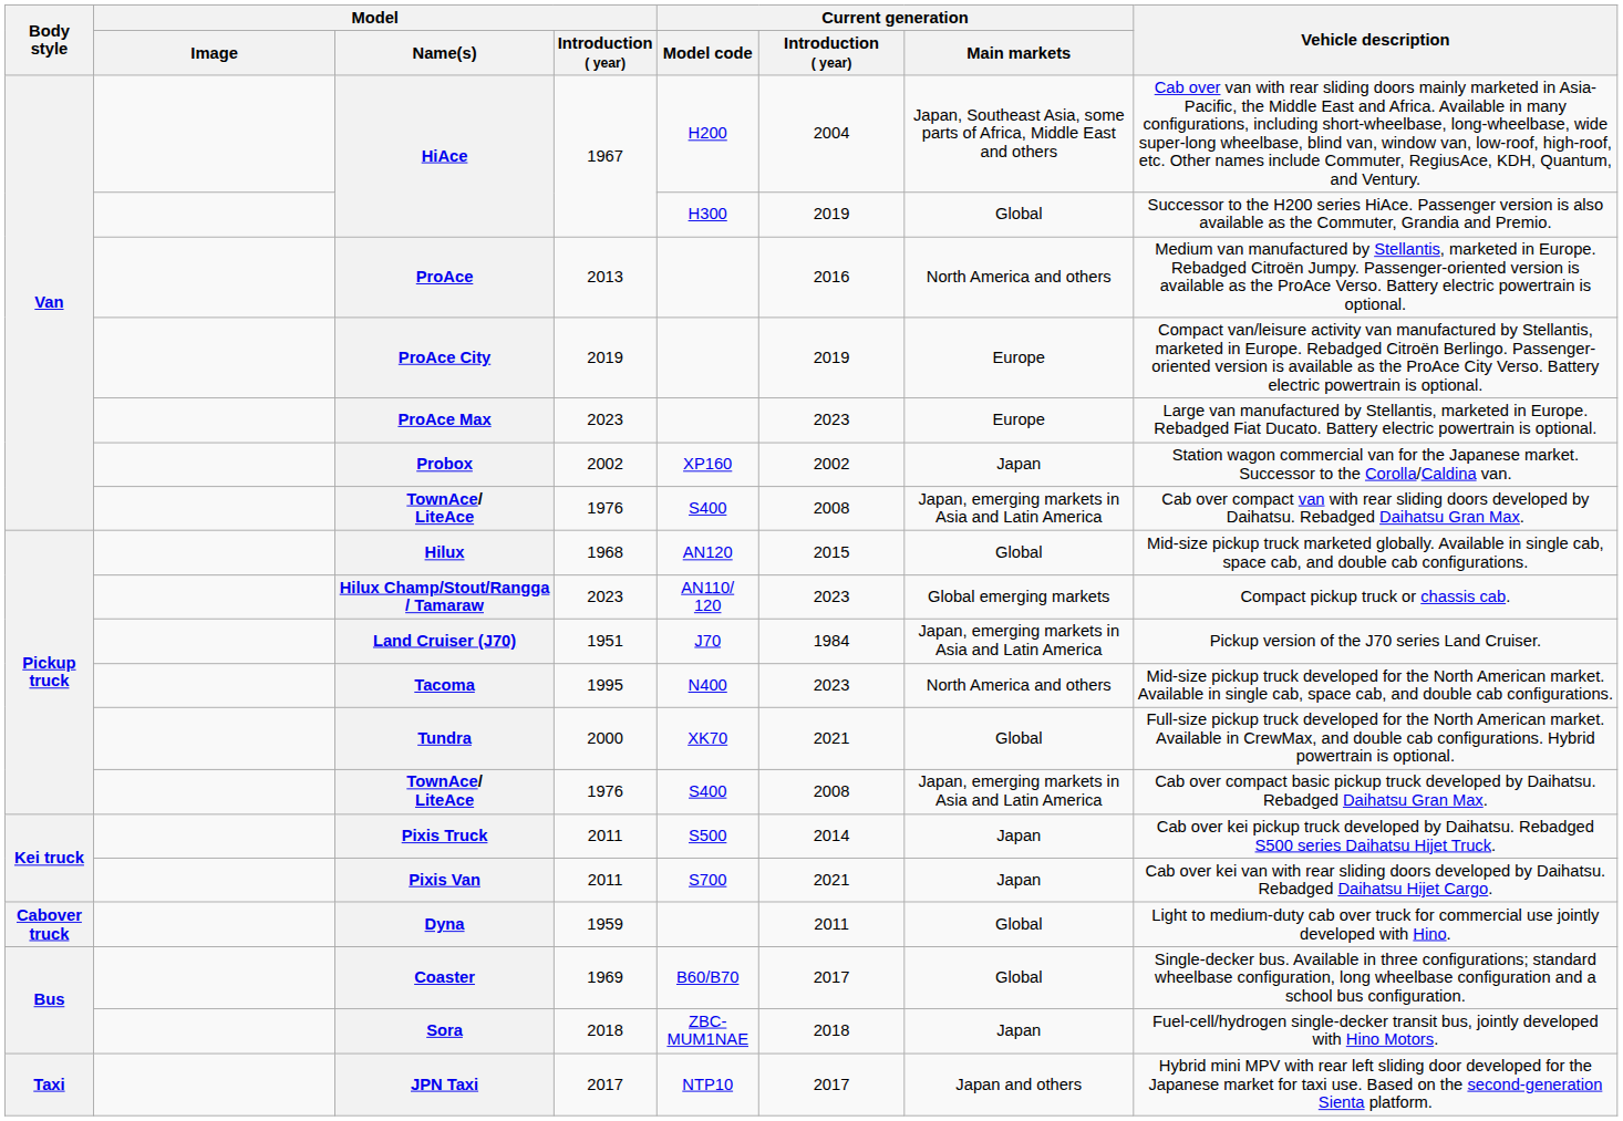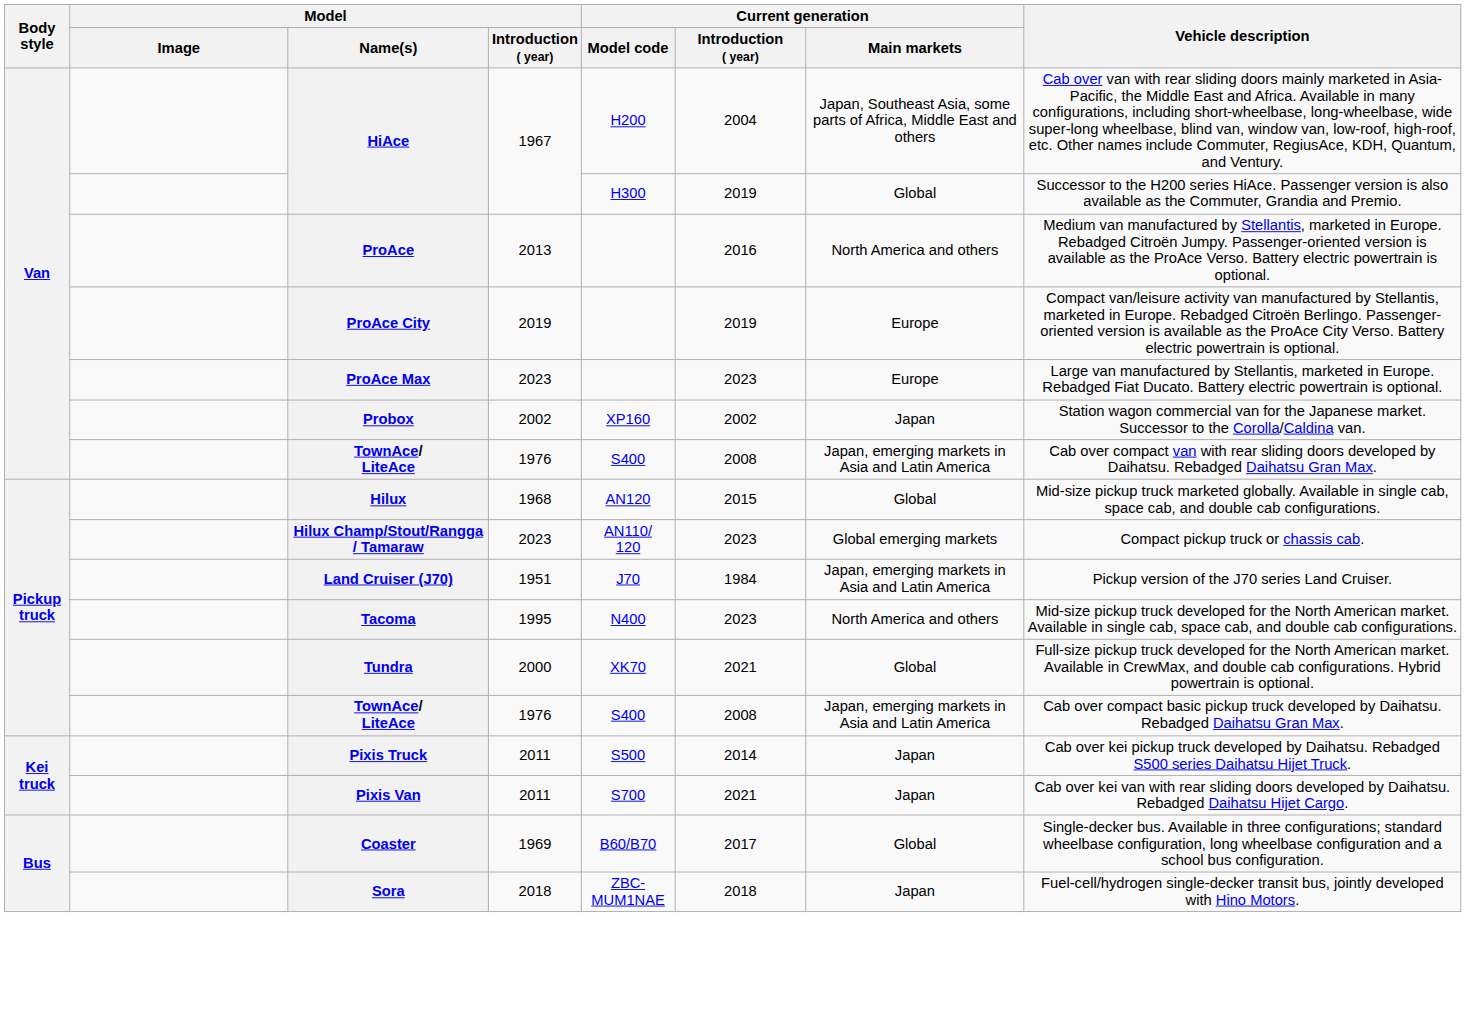- row: Cabover truck | Dyna | 1959 | 2011 | Global | Light to medium-duty cab over truck for commercial use jointly developed with Hino.
- row: Taxi | JPN Taxi | 2017 | NTP10 | 2017 | Japan and others | Hybrid mini MPV with rear left sliding door developed for the Japanese market for taxi use. Based on the second-generation Sienta platform.
